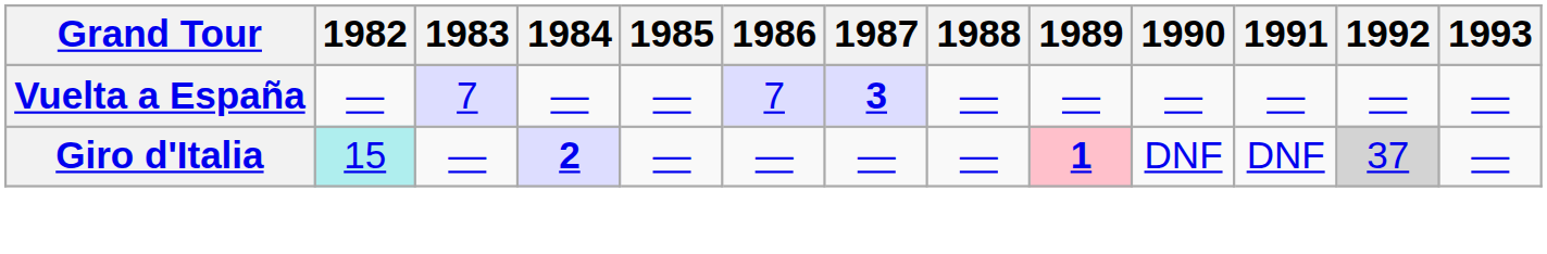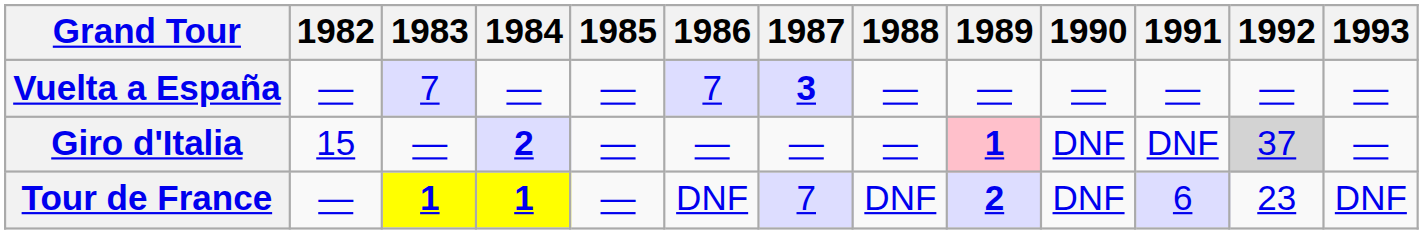Giro d'Italia | 1982: paleturquoise background -> no background
+ row: Tour de France | — | 1 | 1 | — | DNF | 7 | DNF | 2 | DNF | 6 | 23 | DNF
